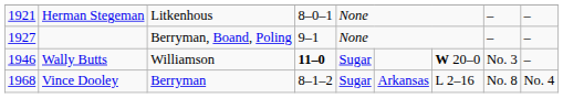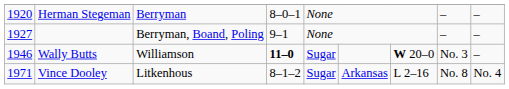Herman Stegeman | column 1: 1921 -> 1920
Herman Stegeman | column 3: Litkenhous -> Berryman
Vince Dooley | column 1: 1968 -> 1971
Vince Dooley | column 3: Berryman -> Litkenhous
